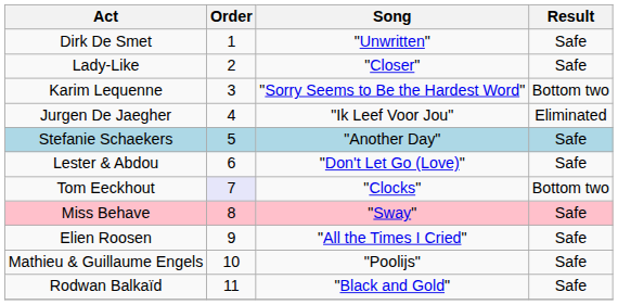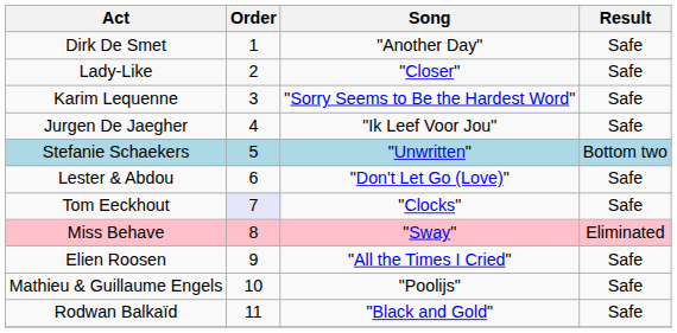Dirk De Smet | Song: "Unwritten" -> "Another Day"
Karim Lequenne | Result: Bottom two -> Safe
Jurgen De Jaegher | Result: Eliminated -> Safe
Stefanie Schaekers | Song: "Another Day" -> "Unwritten"
Stefanie Schaekers | Result: Safe -> Bottom two
Tom Eeckhout | Result: Bottom two -> Safe
Miss Behave | Result: Safe -> Eliminated
